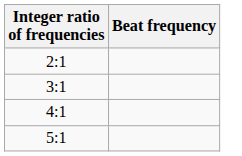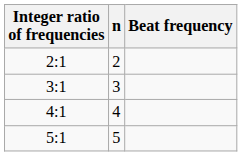+ column: n | 2 | 3 | 4 | 5
